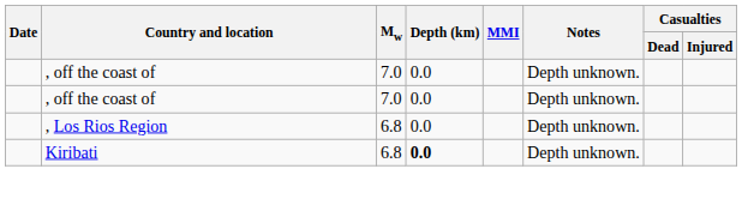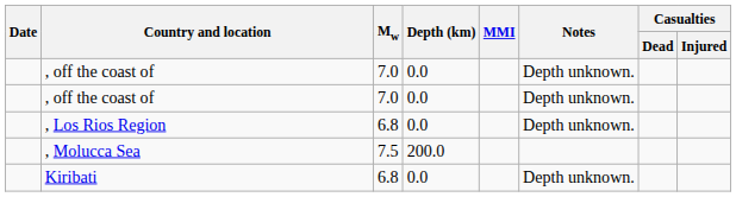+ row: , Molucca Sea | 7.5 | 200.0
Kiribati | Depth (km): bold -> normal
